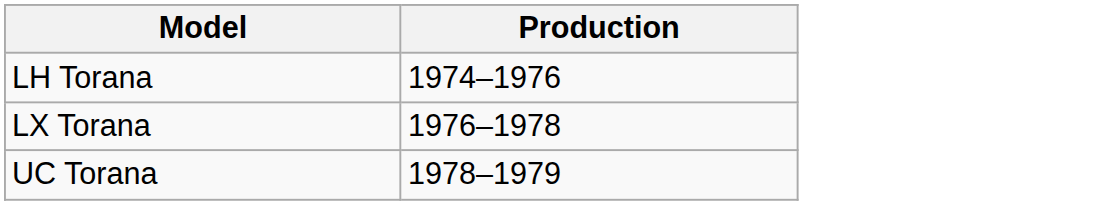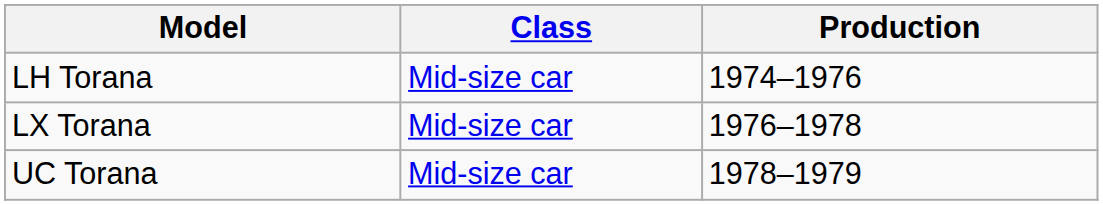+ column: Class | Mid-size car | Mid-size car | Mid-size car
